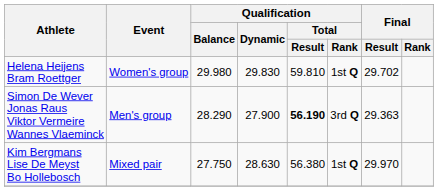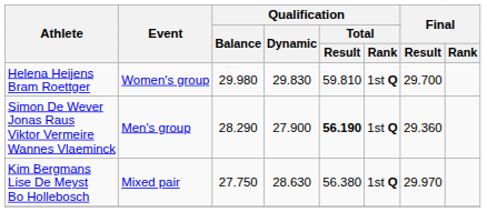Helena Heijens Bram Roettger | Final / Result: 29.702 -> 29.700
Simon De Wever Jonas Raus Viktor Vermeire Wannes Vlaeminck | Qualification / Total / Rank: 3rd Q -> 1st Q
Simon De Wever Jonas Raus Viktor Vermeire Wannes Vlaeminck | Final / Result: 29.363 -> 29.360
